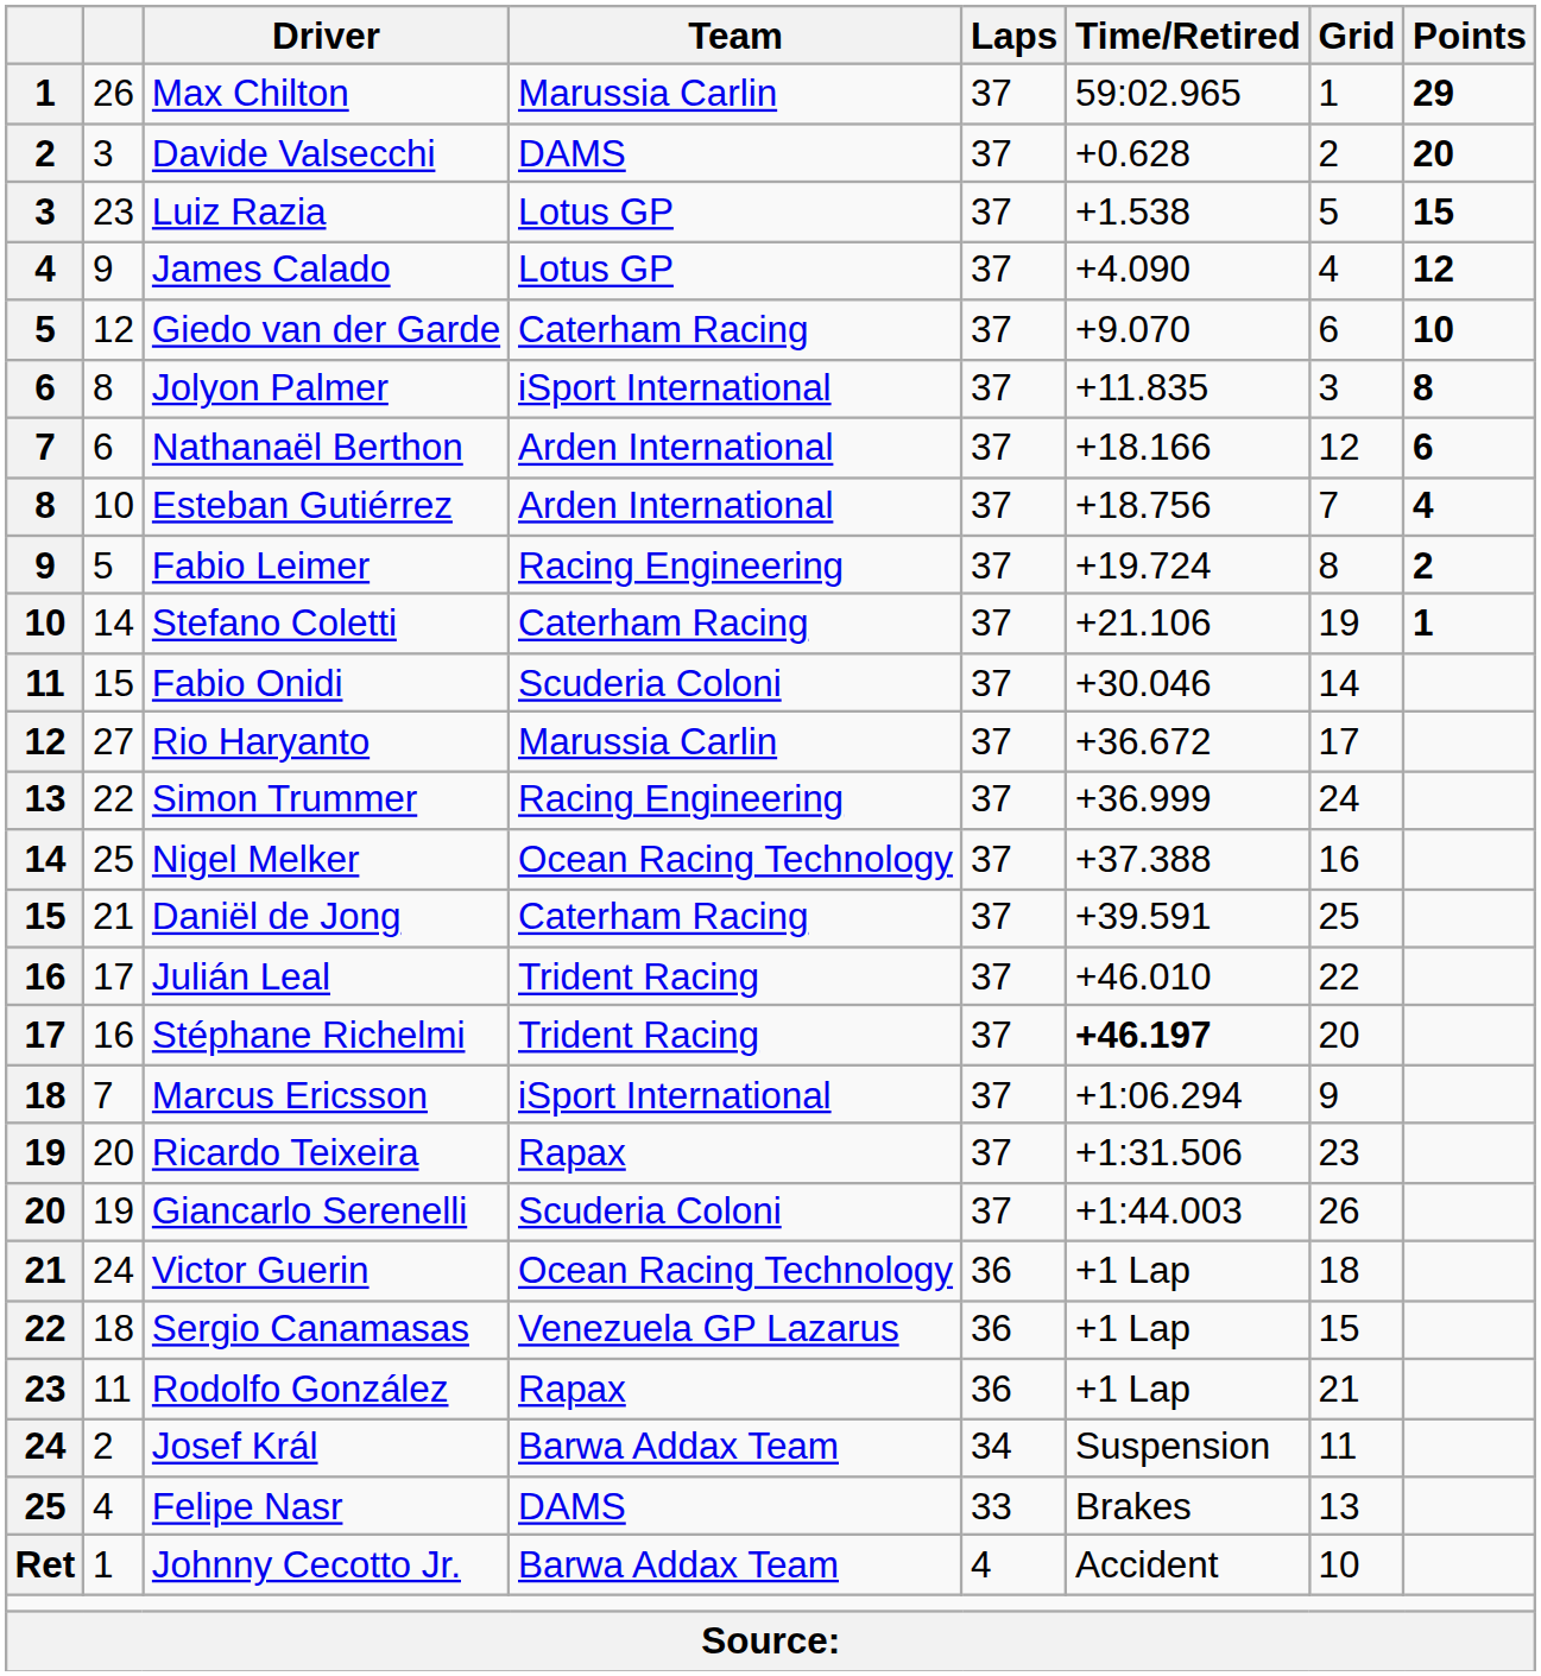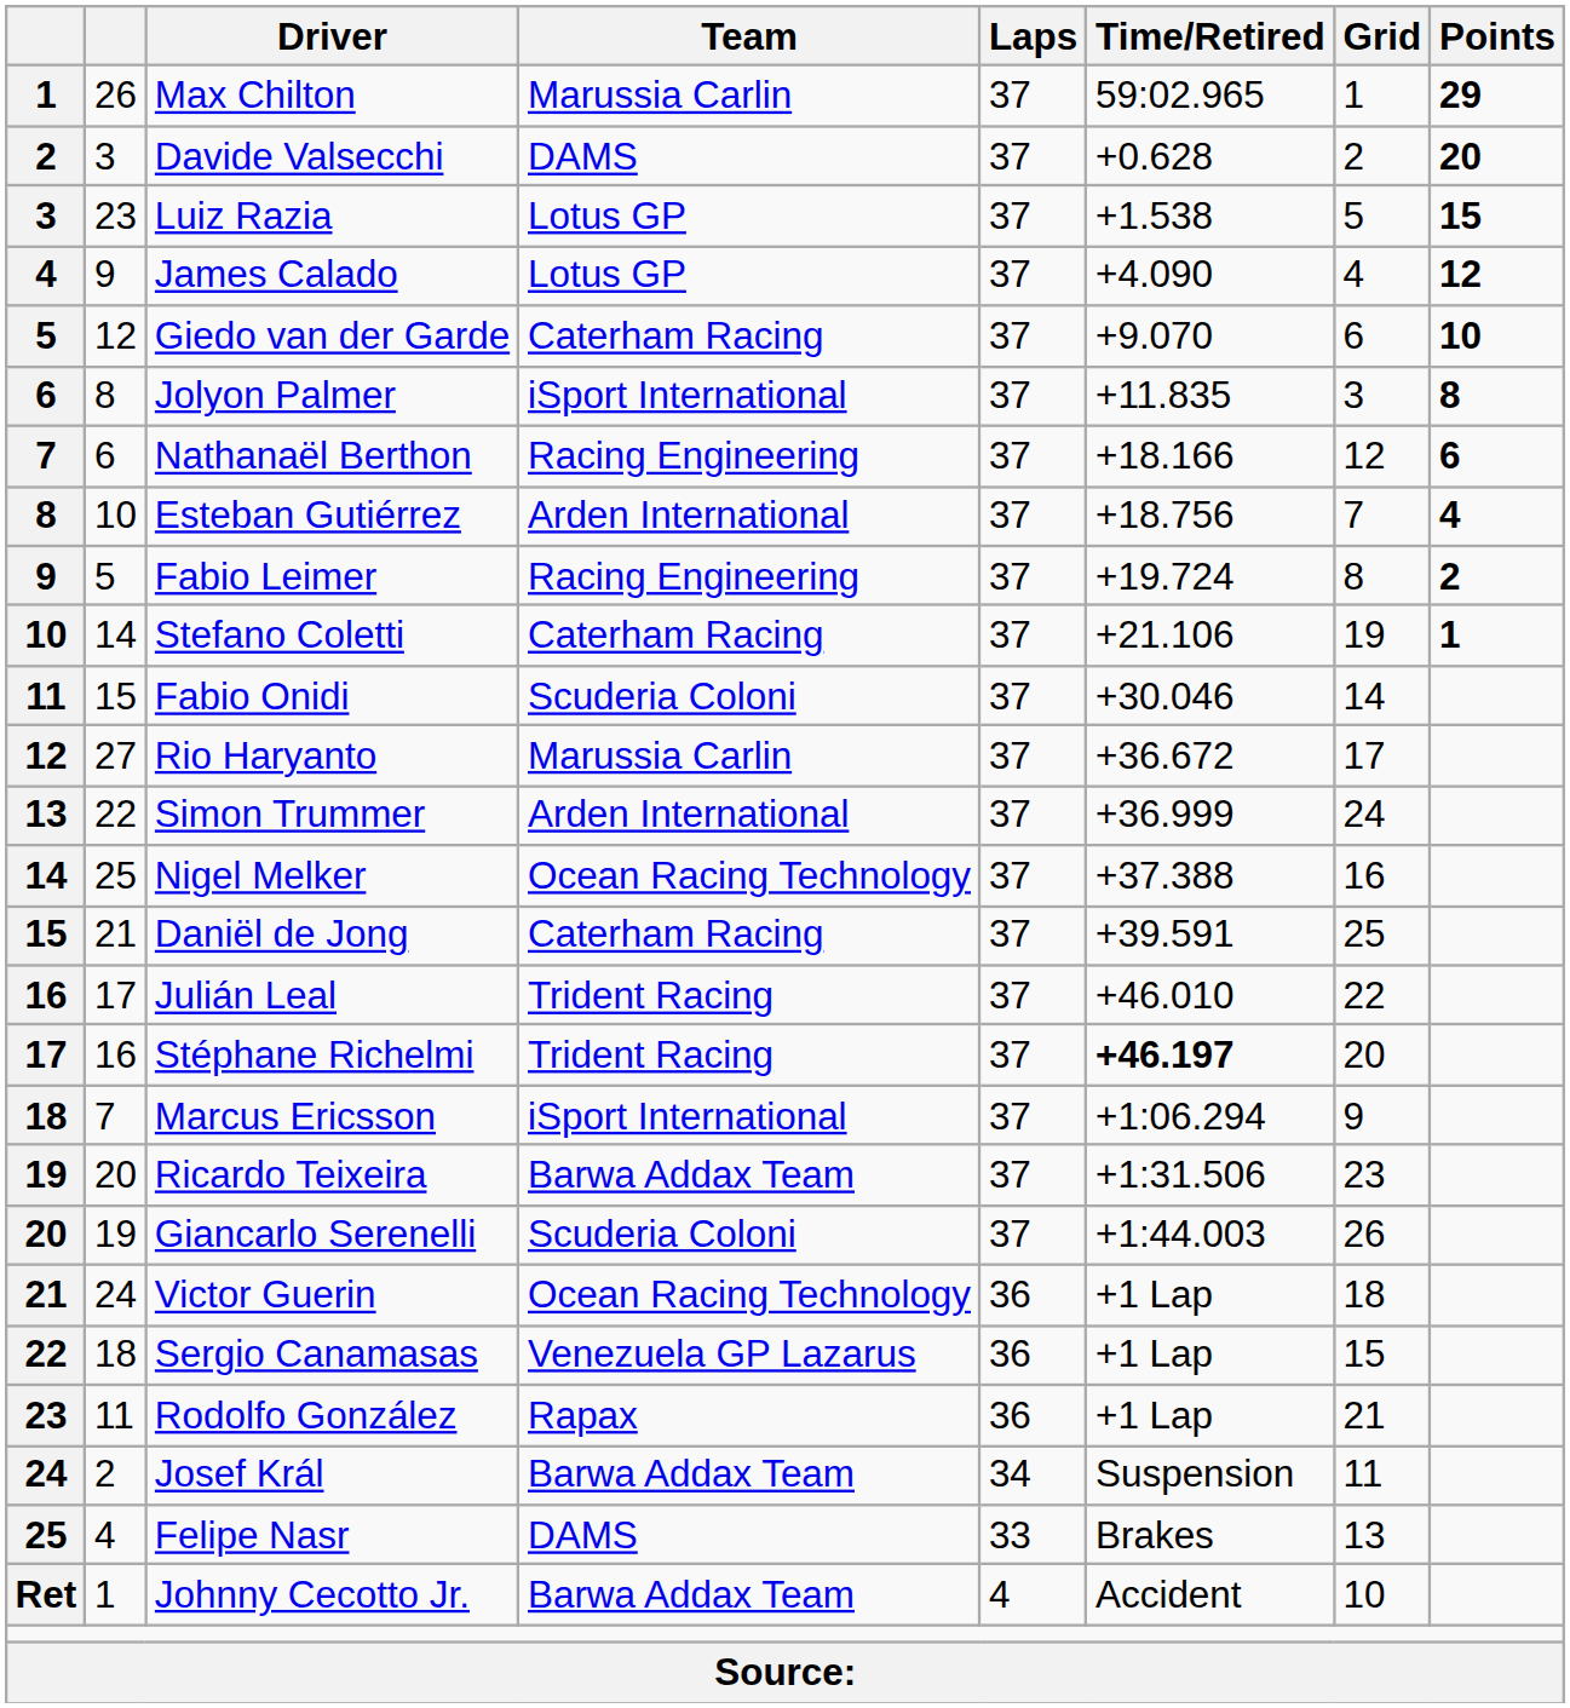Nathanaël Berthon | Team: Arden International -> Racing Engineering
Simon Trummer | Team: Racing Engineering -> Arden International
Ricardo Teixeira | Team: Rapax -> Barwa Addax Team
